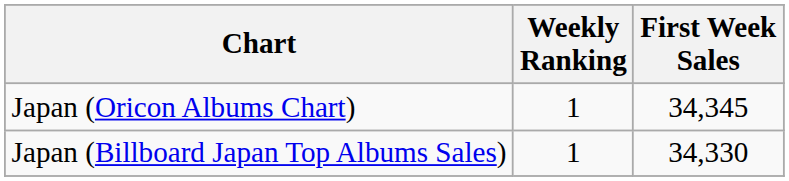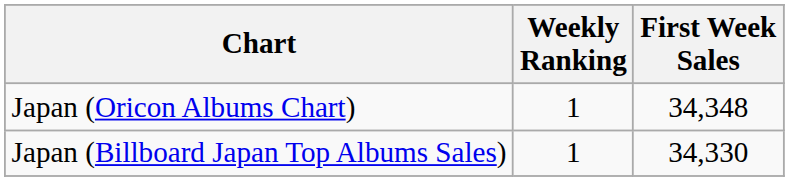Japan (Oricon Albums Chart) | First Week Sales: 34,345 -> 34,348
